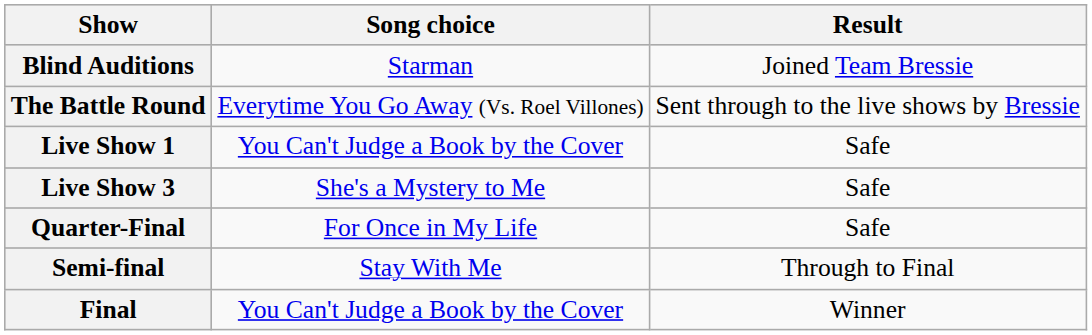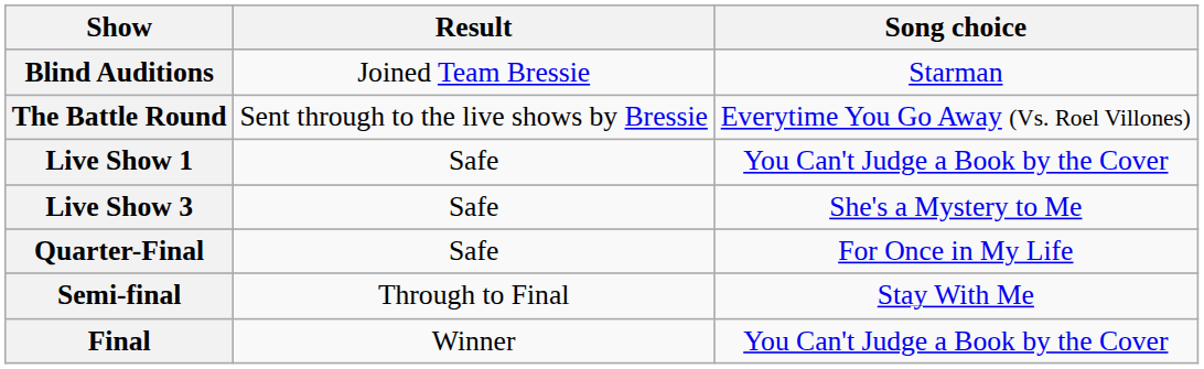columns swapped: Song choice <-> Result
